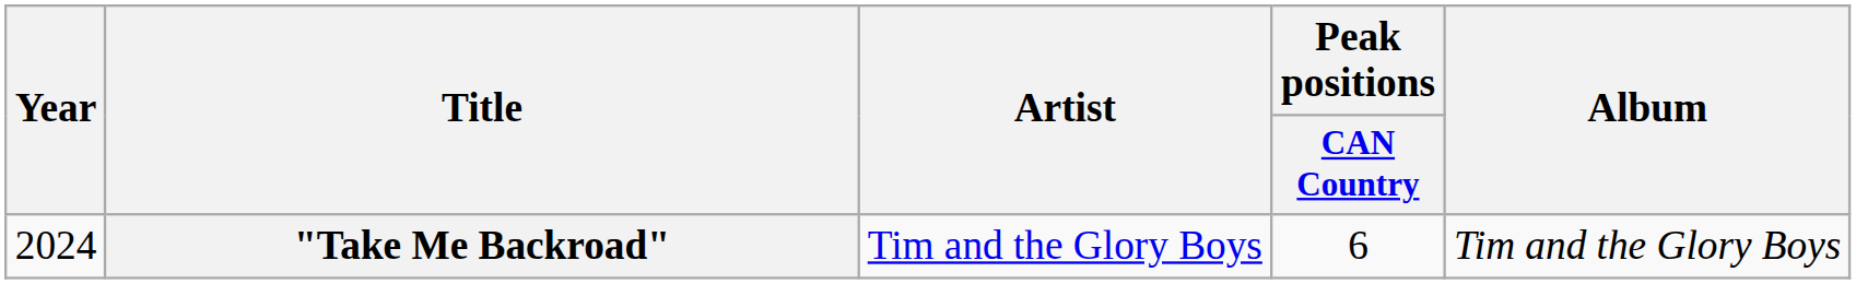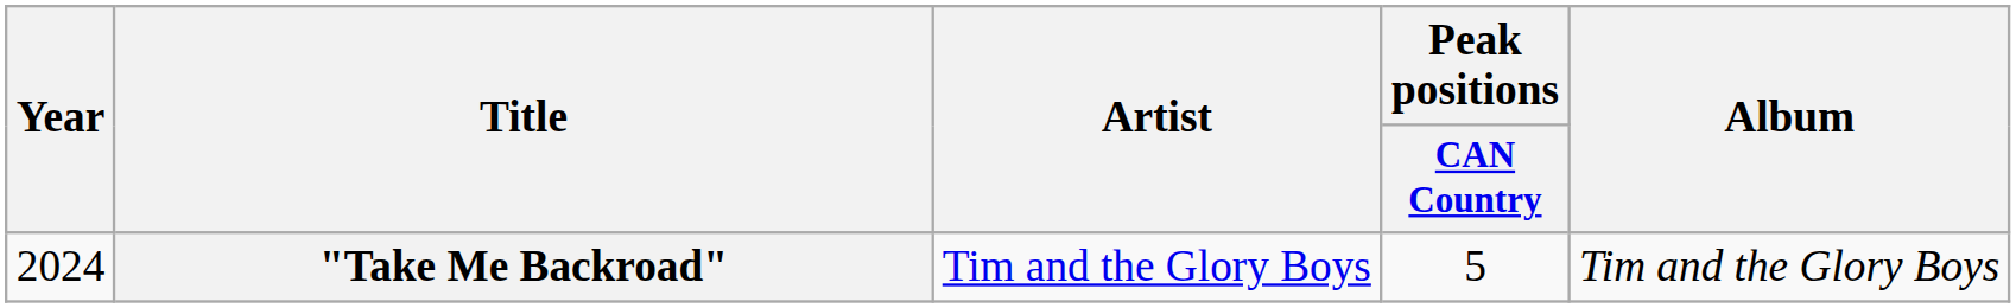"Take Me Backroad" | Peak positions / CAN Country: 6 -> 5
